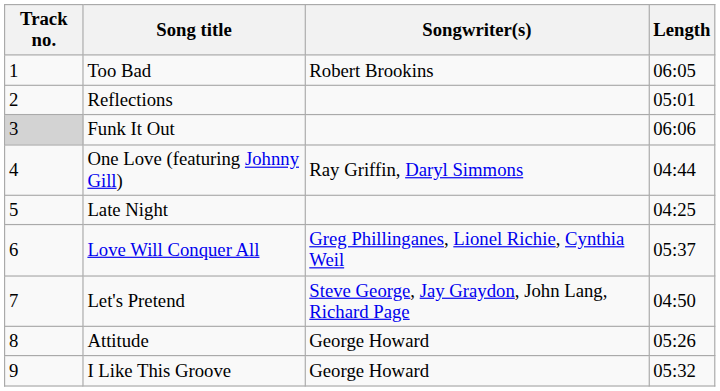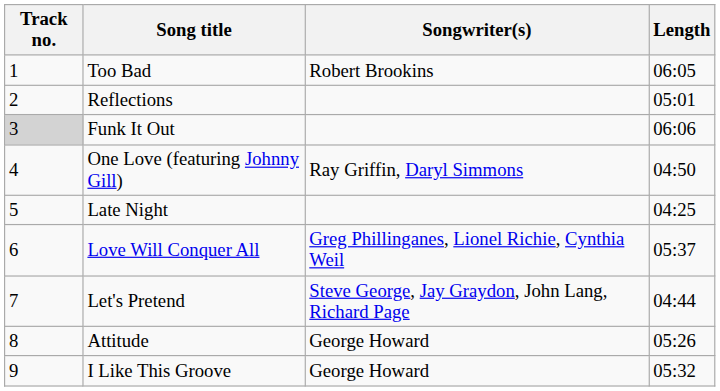One Love (featuring Johnny Gill) | Length: 04:44 -> 04:50
Let's Pretend | Length: 04:50 -> 04:44
